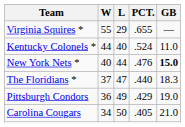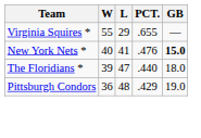- row: Kentucky Colonels * | 44 | 40 | .524 | 11.0
New York Nets * | L: 44 -> 41
The Floridians * | W: 37 -> 39
The Floridians * | GB: 18.3 -> 18.0
Pittsburgh Condors | L: 49 -> 48
- row: Carolina Cougars | 34 | 50 | .405 | 21.0
